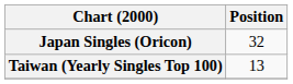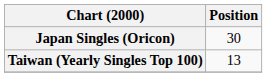Japan Singles (Oricon) | Position: 32 -> 30
